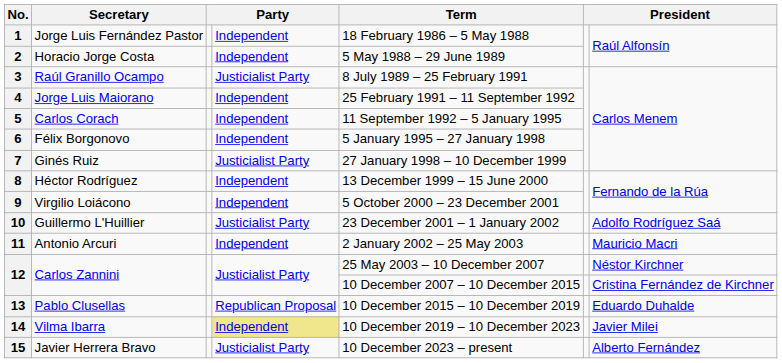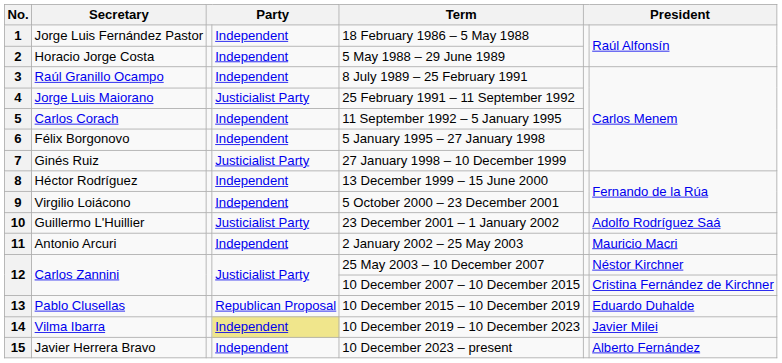3 | column 4: Justicialist Party -> Independent
4 | column 4: Independent -> Justicialist Party
15 | column 4: Justicialist Party -> Independent
